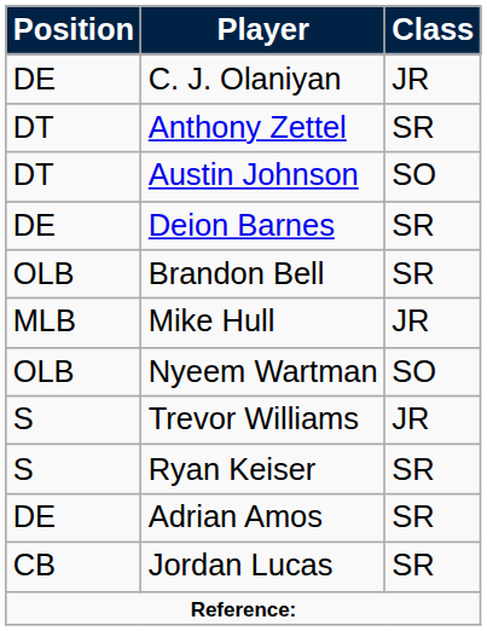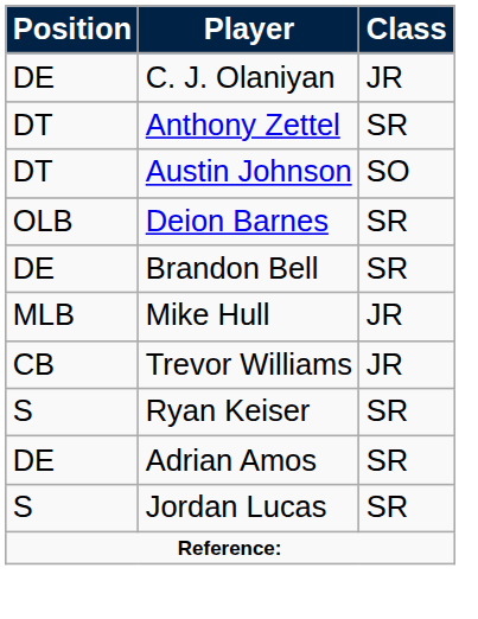Deion Barnes | Position: DE -> OLB
Brandon Bell | Position: OLB -> DE
- row: OLB | Nyeem Wartman | SO
Trevor Williams | Position: S -> CB
Jordan Lucas | Position: CB -> S
